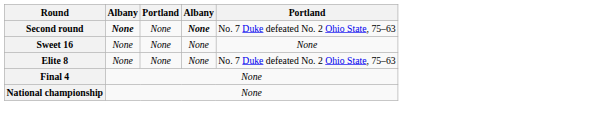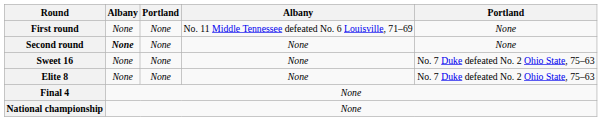+ row: First round | None | None | No. 11 Middle Tennessee defeated No. 6 Louisville, 71–69 | None
Second round | column 4: bold -> normal
Second round | column 5: No. 7 Duke defeated No. 2 Ohio State, 75–63 -> None
Sweet 16 | column 5: None -> No. 7 Duke defeated No. 2 Ohio State, 75–63
